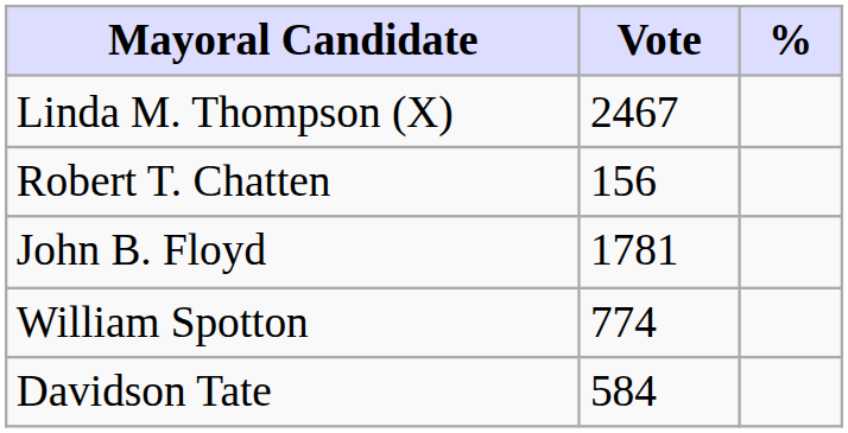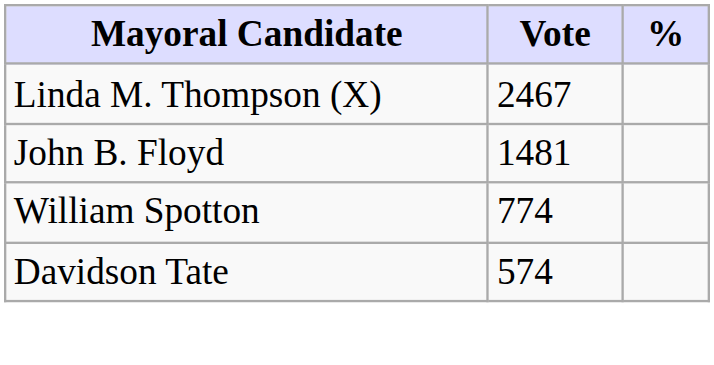- row: Robert T. Chatten | 156
John B. Floyd | Vote: 1781 -> 1481
Davidson Tate | Vote: 584 -> 574
